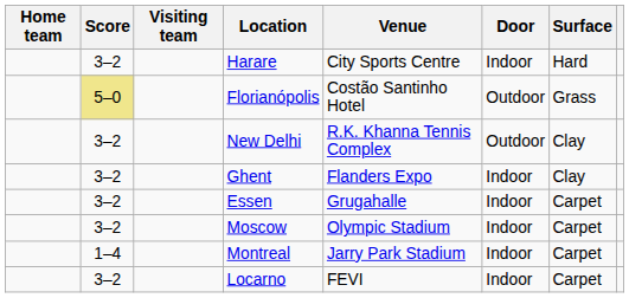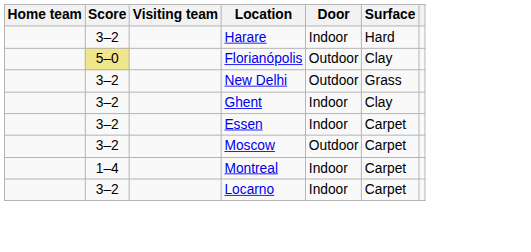- column: Venue | City Sports Centre | Costão Santinho Hotel | R.K. Khanna Tennis Complex | Flanders Expo | Grugahalle | Olympic Stadium | Jarry Park Stadium | FEVI
Florianópolis | Surface: Grass -> Clay
New Delhi | Surface: Clay -> Grass
Moscow | Door: Indoor -> Outdoor
